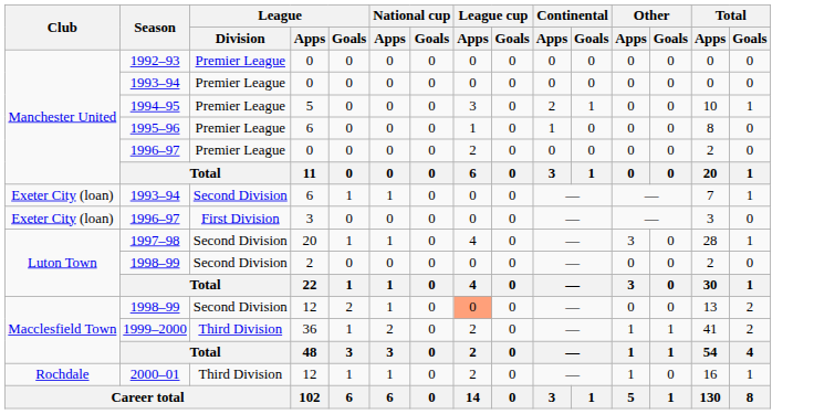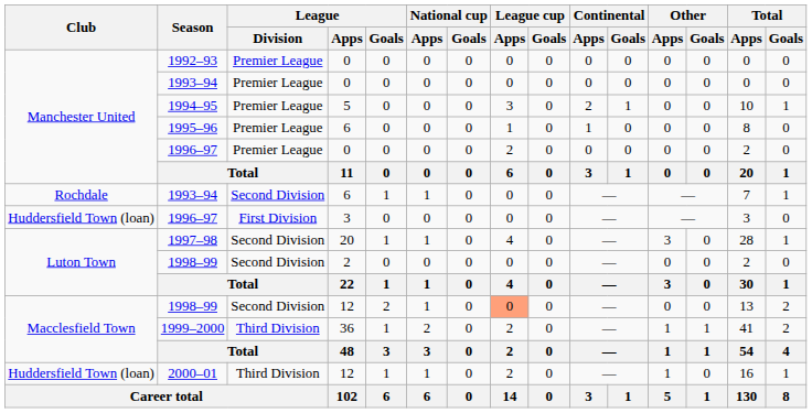1993–94 / 6 | Club: Exeter City (loan) -> Rochdale
1996–97 / 3 | Club: Exeter City (loan) -> Huddersfield Town (loan)
2000–01 | Club: Rochdale -> Huddersfield Town (loan)
